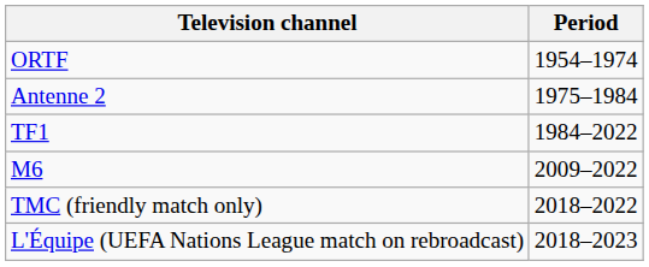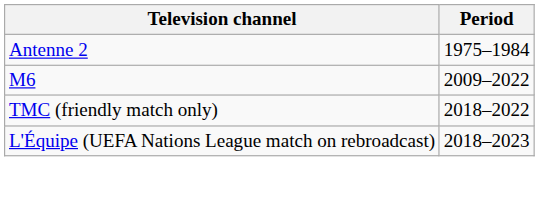- row: ORTF | 1954–1974
- row: TF1 | 1984–2022
